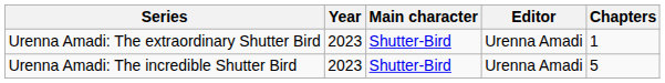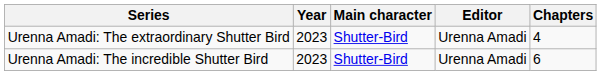Urenna Amadi: The extraordinary Shutter Bird | Chapters: 1 -> 4
Urenna Amadi: The incredible Shutter Bird | Chapters: 5 -> 6
